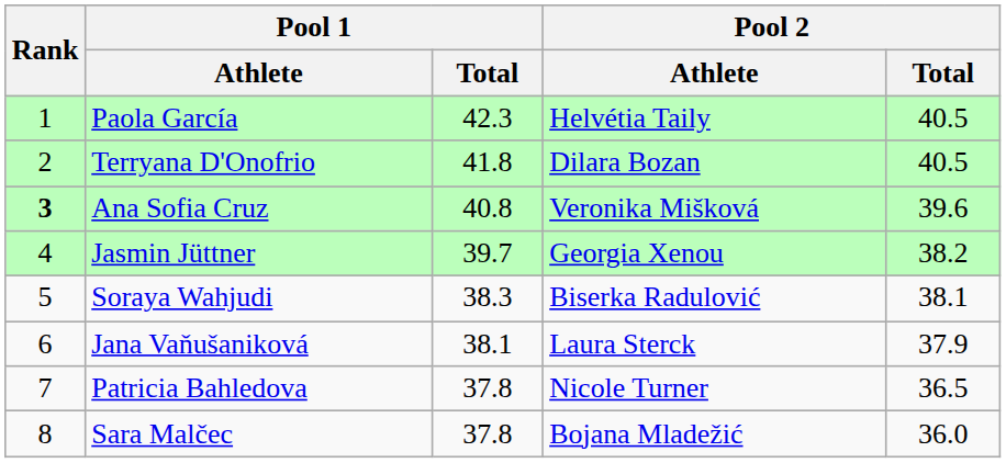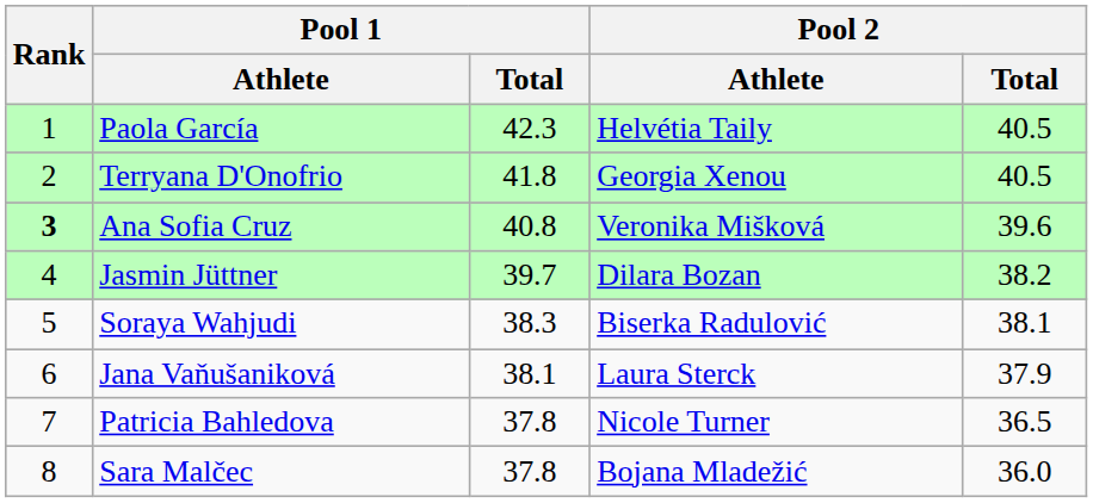Terryana D'Onofrio | Pool 2 / Athlete: Dilara Bozan -> Georgia Xenou
Jasmin Jüttner | Pool 2 / Athlete: Georgia Xenou -> Dilara Bozan
